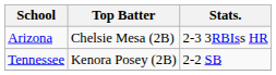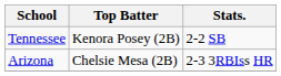rows swapped: Arizona <-> Tennessee
